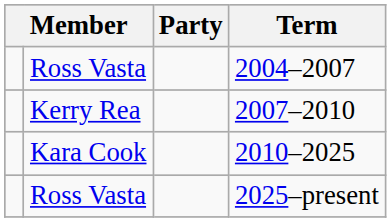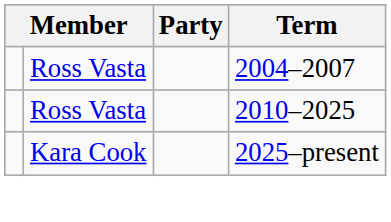- row: Kerry Rea | 2007–2010
2010–2025 | column 2: Kara Cook -> Ross Vasta
2025–present | column 2: Ross Vasta -> Kara Cook
